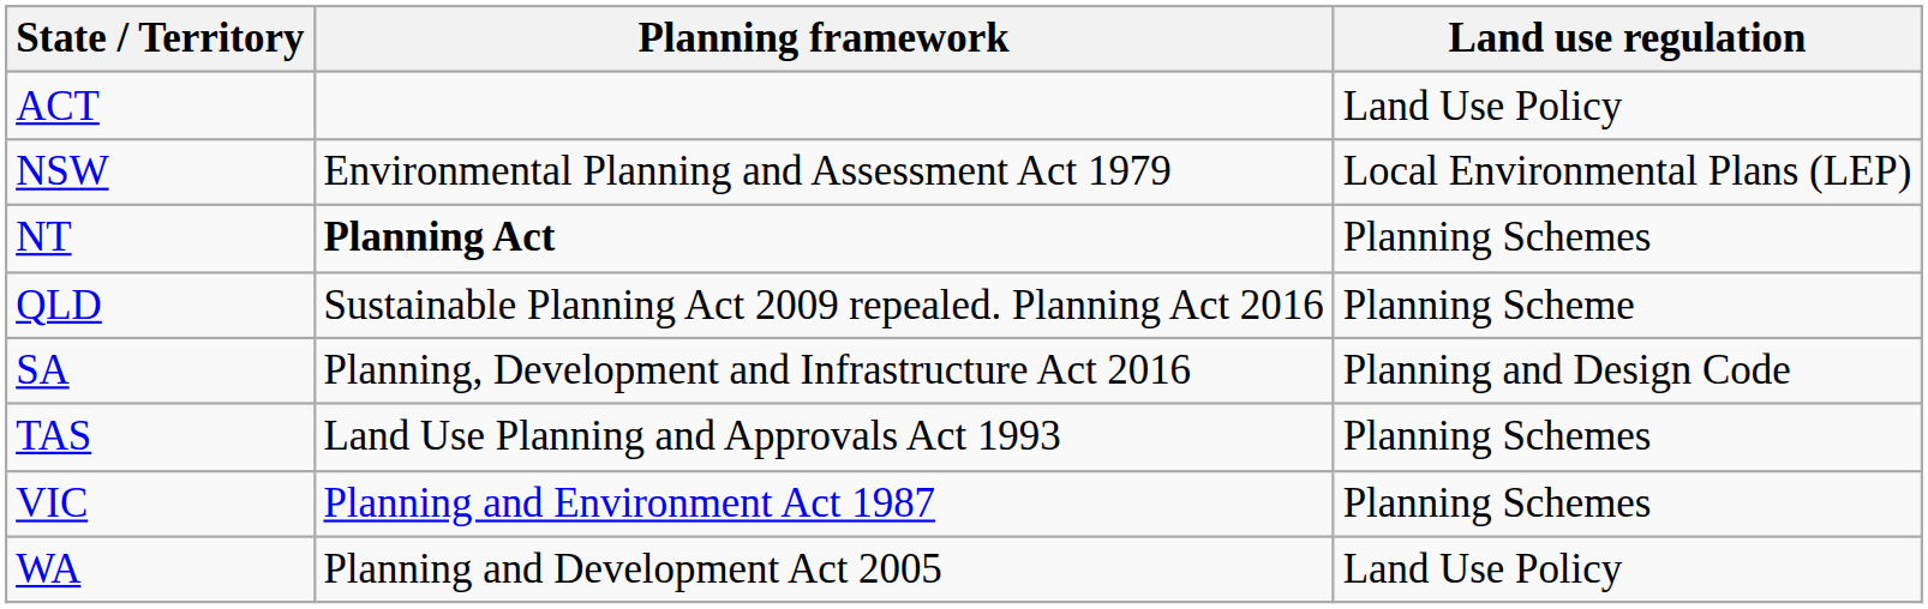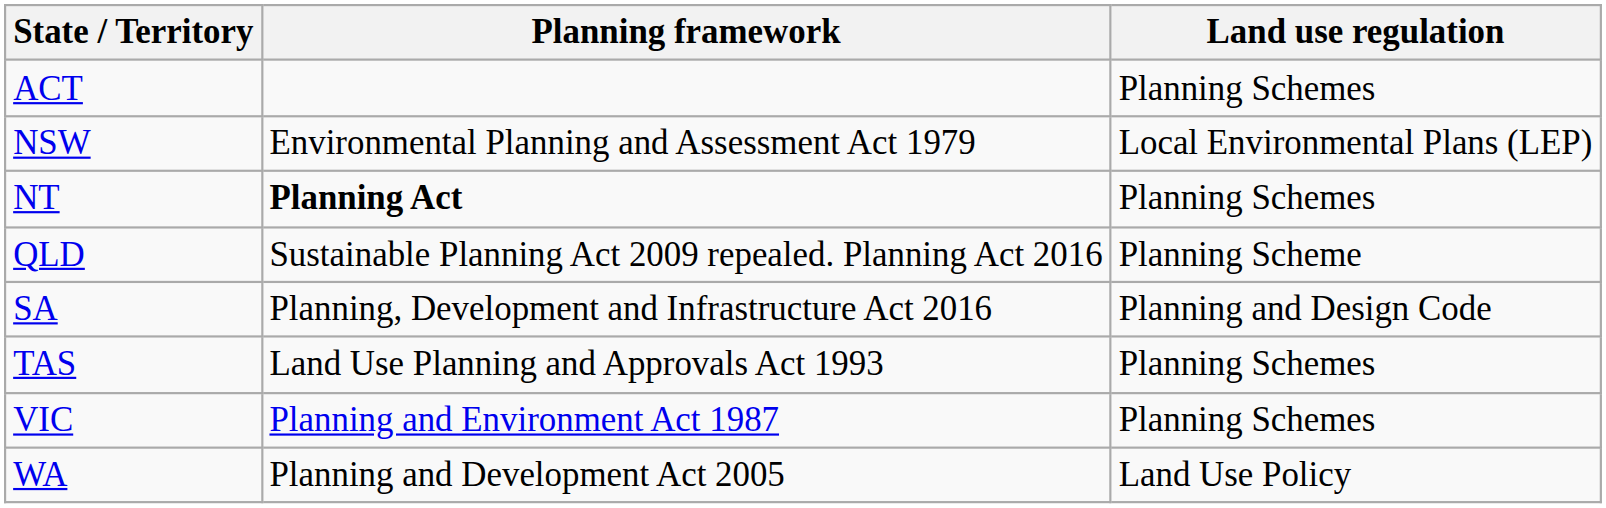ACT | Land use regulation: Land Use Policy -> Planning Schemes
